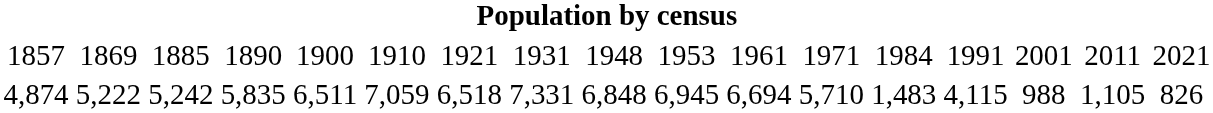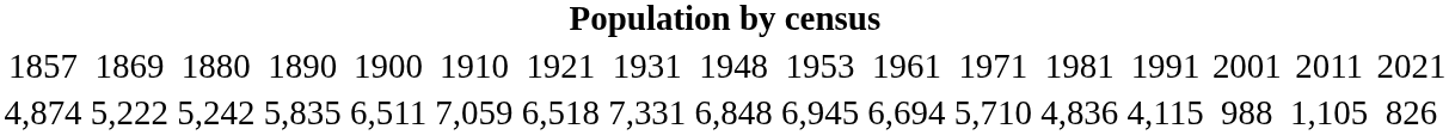1857 | column 3: 1885 -> 1880
1857 | column 13: 1984 -> 1981
4,874 | column 13: 1,483 -> 4,836
